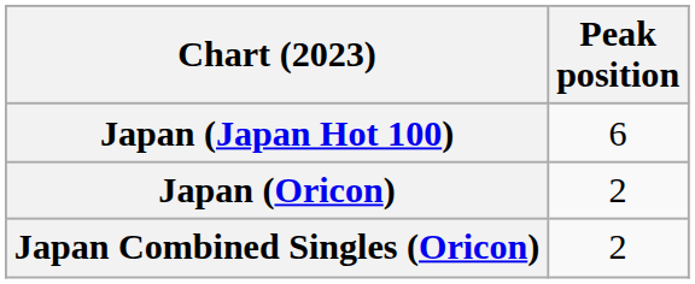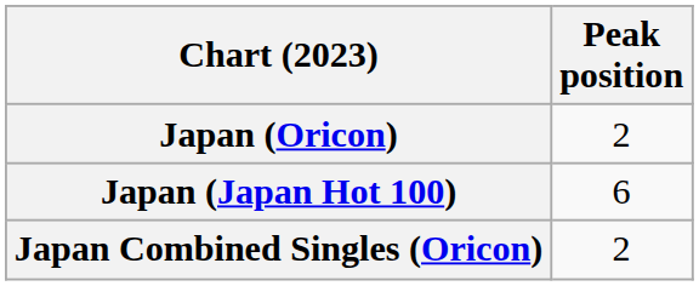rows swapped: Japan (Japan Hot 100) <-> Japan (Oricon)
